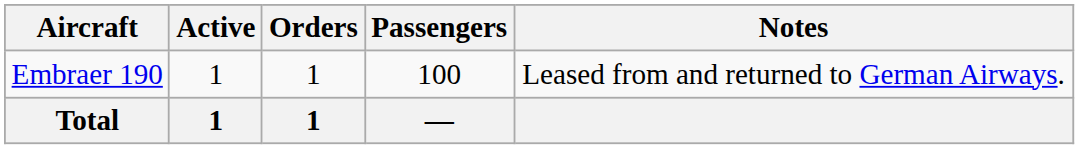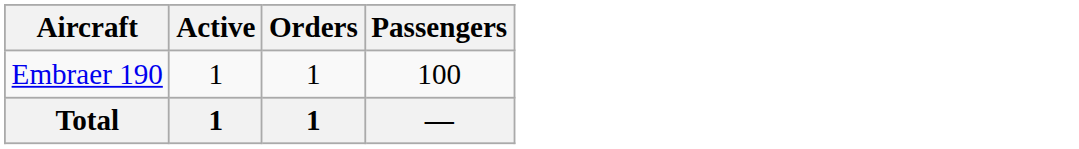- column: Notes | Leased from and returned to German Airways.
